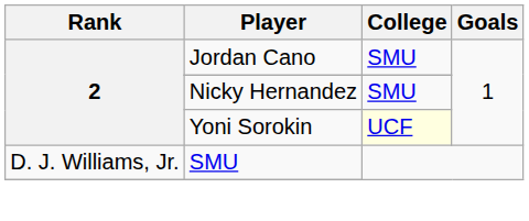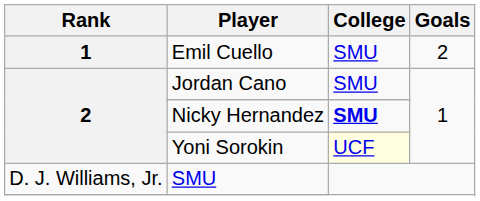+ row: 1 | Emil Cuello | SMU | 2
Nicky Hernandez | College: normal -> bold
